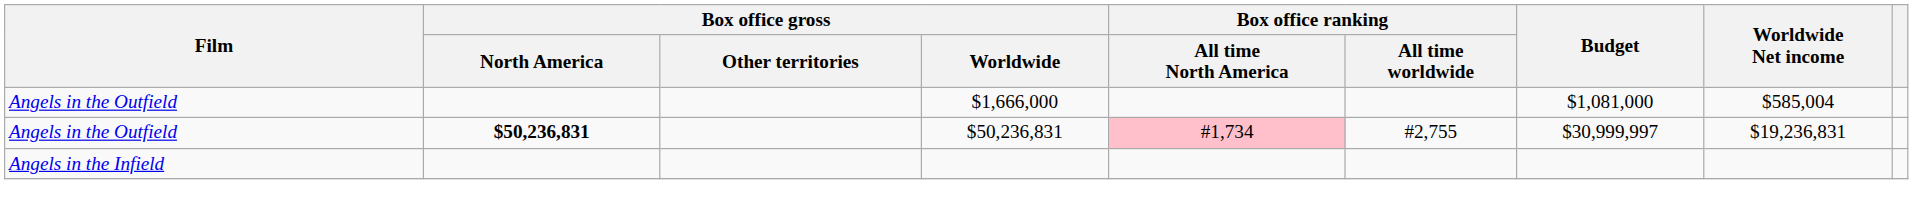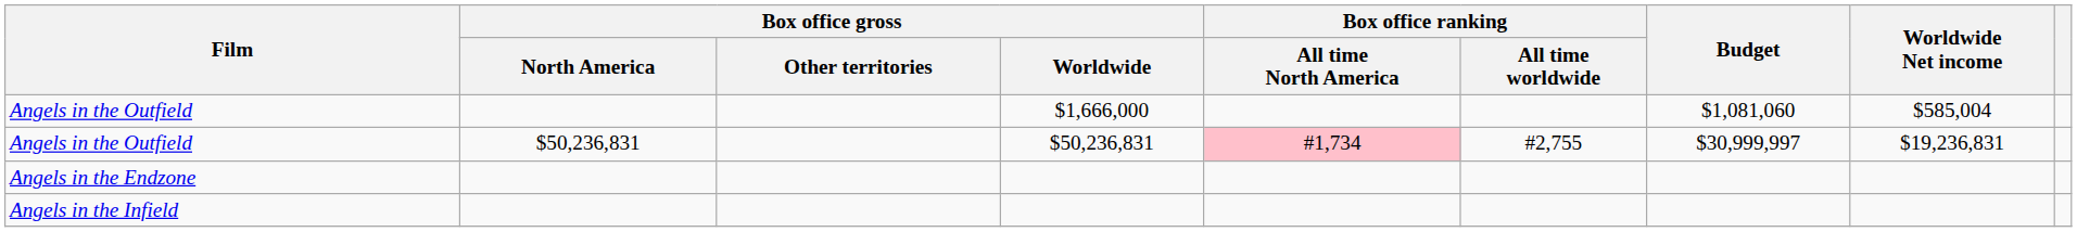Angels in the Outfield / $1,666,000 | Budget: $1,081,000 -> $1,081,060
Angels in the Outfield / $50,236,831 | Box office gross / North America: bold -> normal
+ row: Angels in the Endzone
